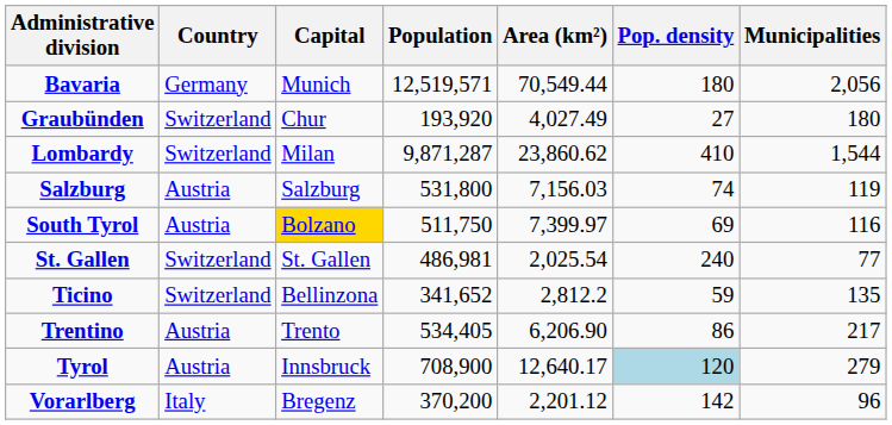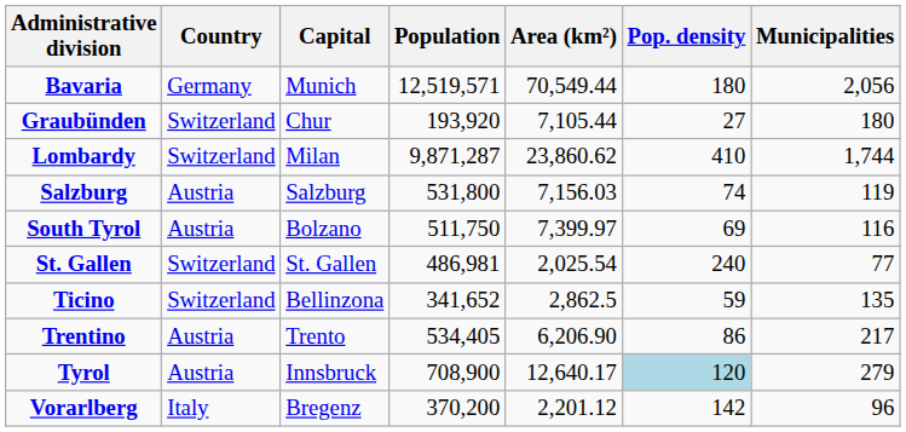Graubünden | Area (km²): 4,027.49 -> 7,105.44
Lombardy | Municipalities: 1,544 -> 1,744
South Tyrol | Capital: gold background -> no background
Ticino | Area (km²): 2,812.2 -> 2,862.5
